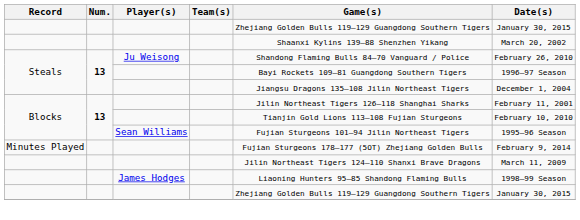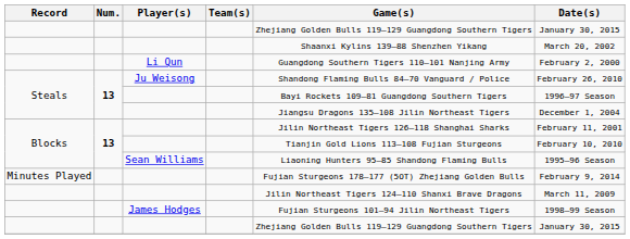+ row: Li Qun | Guangdong Southern Tigers 110–101 Nanjing Army | February 2, 2000
Sean Williams | Game(s): Fujian Sturgeons 101–94 Jilin Northeast Tigers -> Liaoning Hunters 95–85 Shandong Flaming Bulls
James Hodges | Game(s): Liaoning Hunters 95–85 Shandong Flaming Bulls -> Fujian Sturgeons 101–94 Jilin Northeast Tigers
